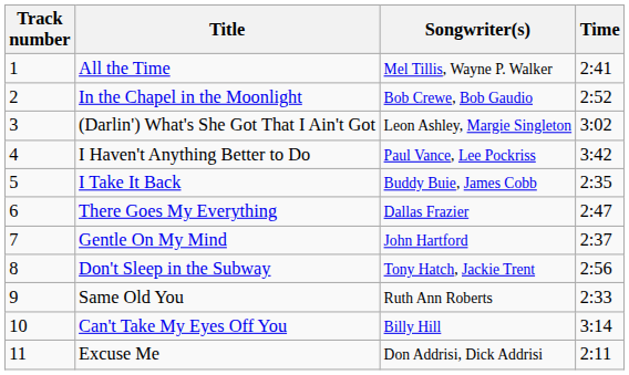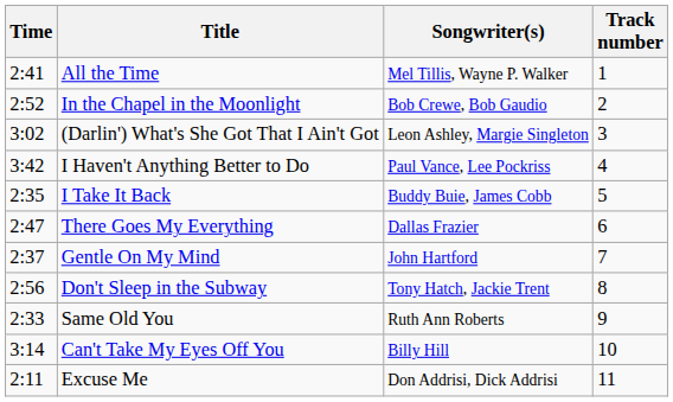columns swapped: Track number <-> Time
